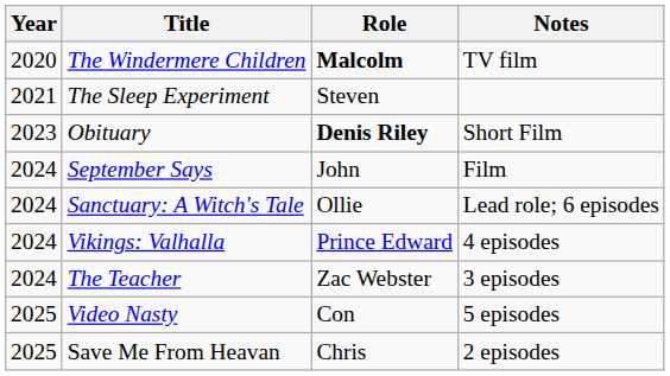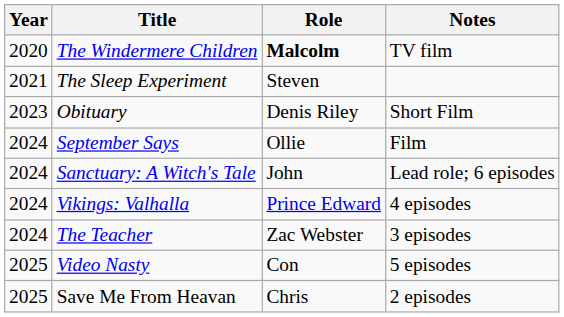Obituary | Role: bold -> normal
September Says | Role: John -> Ollie
Sanctuary: A Witch's Tale | Role: Ollie -> John
